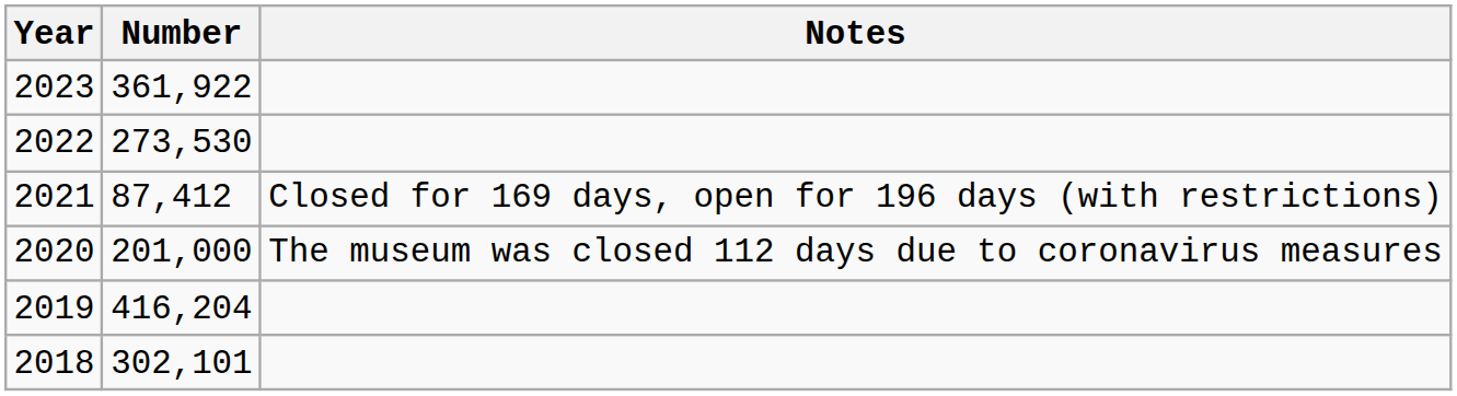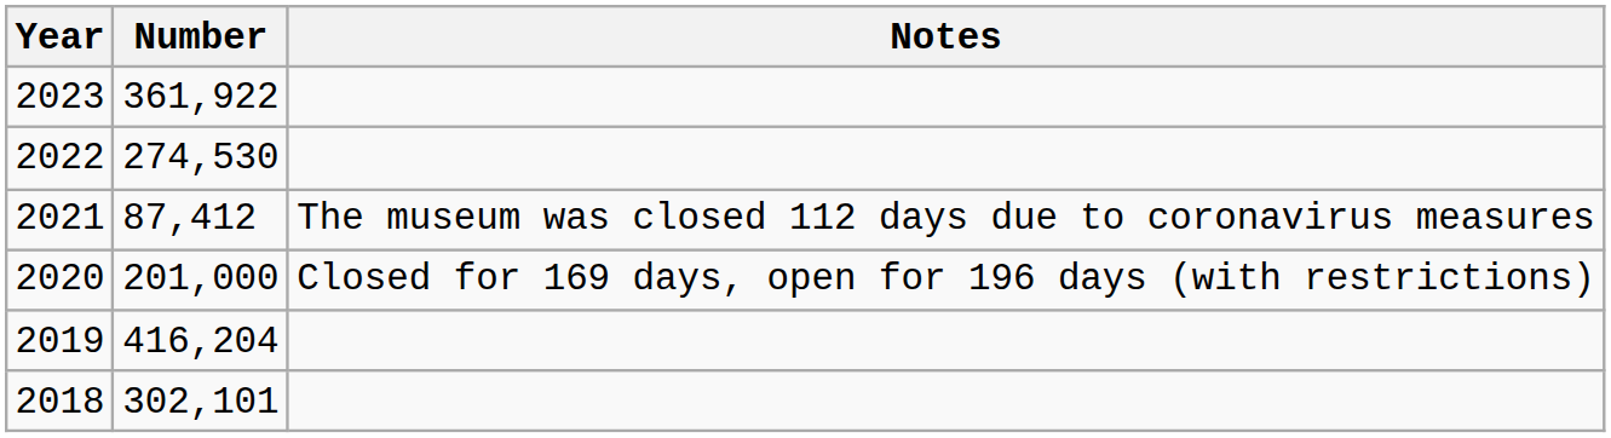2022 | Number: 273,530 -> 274,530
2021 | Notes: Closed for 169 days, open for 196 days (with restrictions) -> The museum was closed 112 days due to coronavirus measures
2020 | Notes: The museum was closed 112 days due to coronavirus measures -> Closed for 169 days, open for 196 days (with restrictions)
